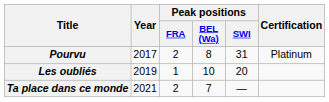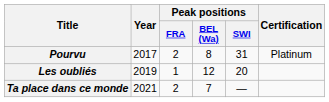Les oubliés | Peak positions / BEL (Wa): 10 -> 12
